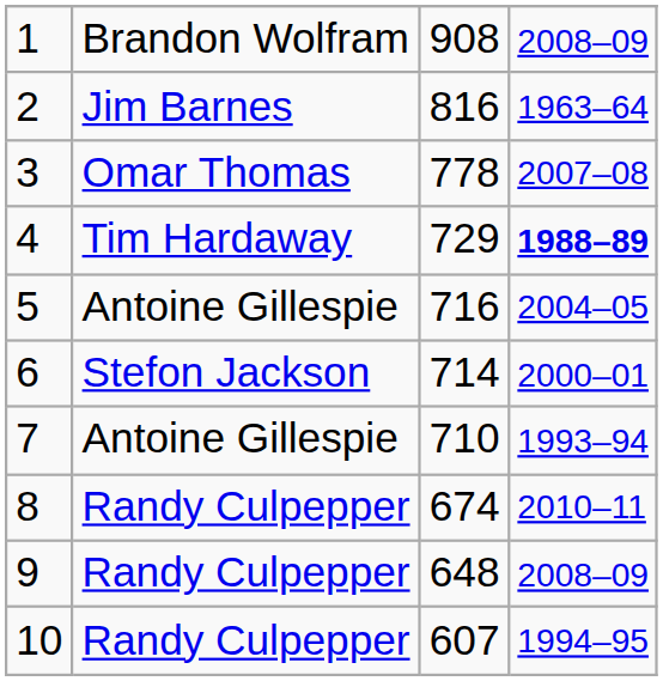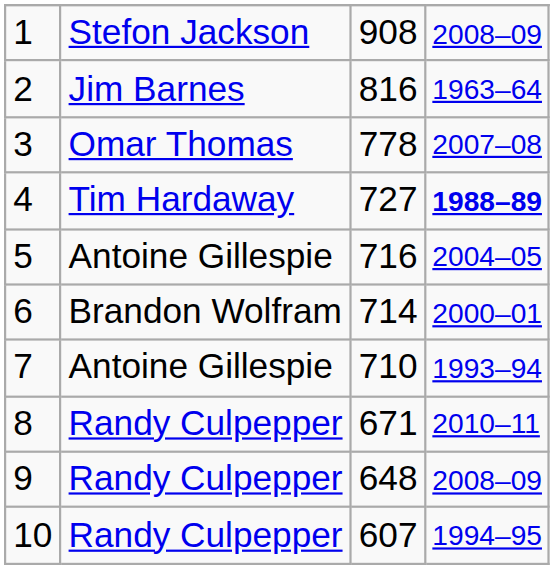1 | column 2: Brandon Wolfram -> Stefon Jackson
4 | column 3: 729 -> 727
6 | column 2: Stefon Jackson -> Brandon Wolfram
8 | column 3: 674 -> 671
